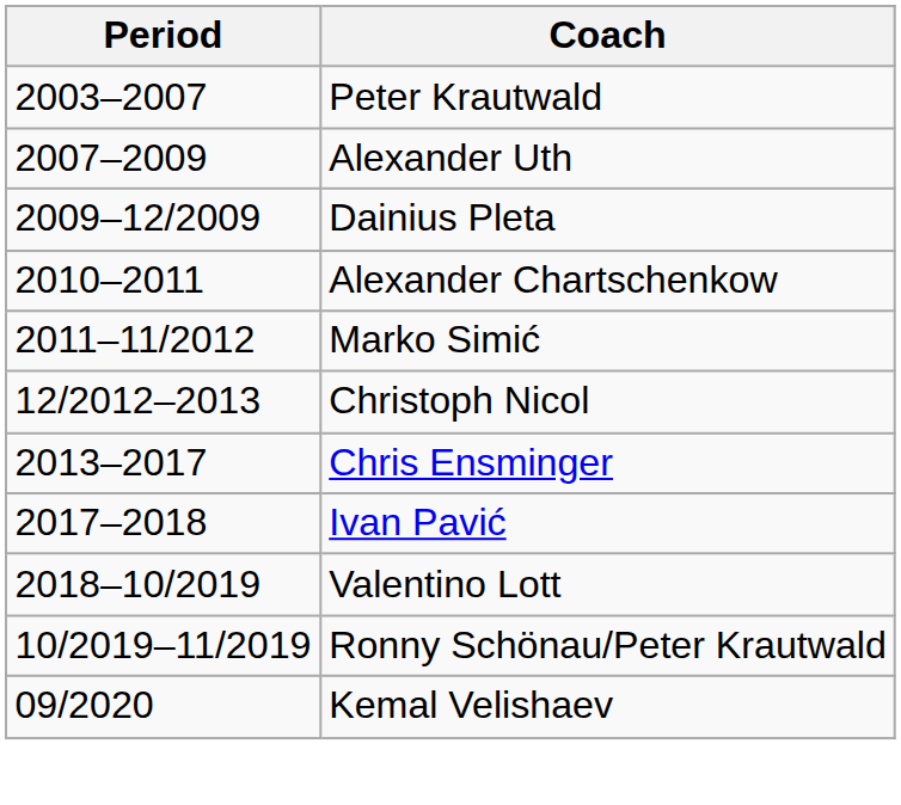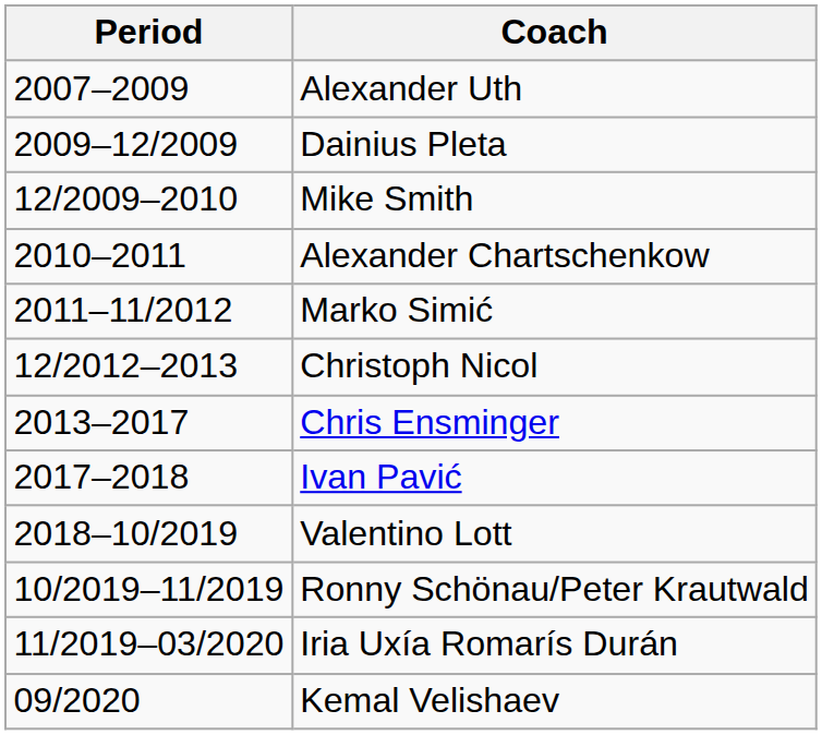- row: 2003–2007 | Peter Krautwald
+ row: 12/2009–2010 | Mike Smith
+ row: 11/2019–03/2020 | Iria Uxía Romarís Durán
